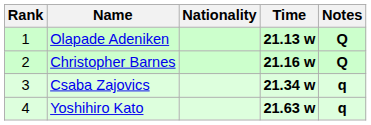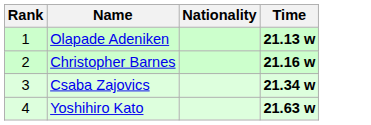- column: Notes | Q | Q | q | q
